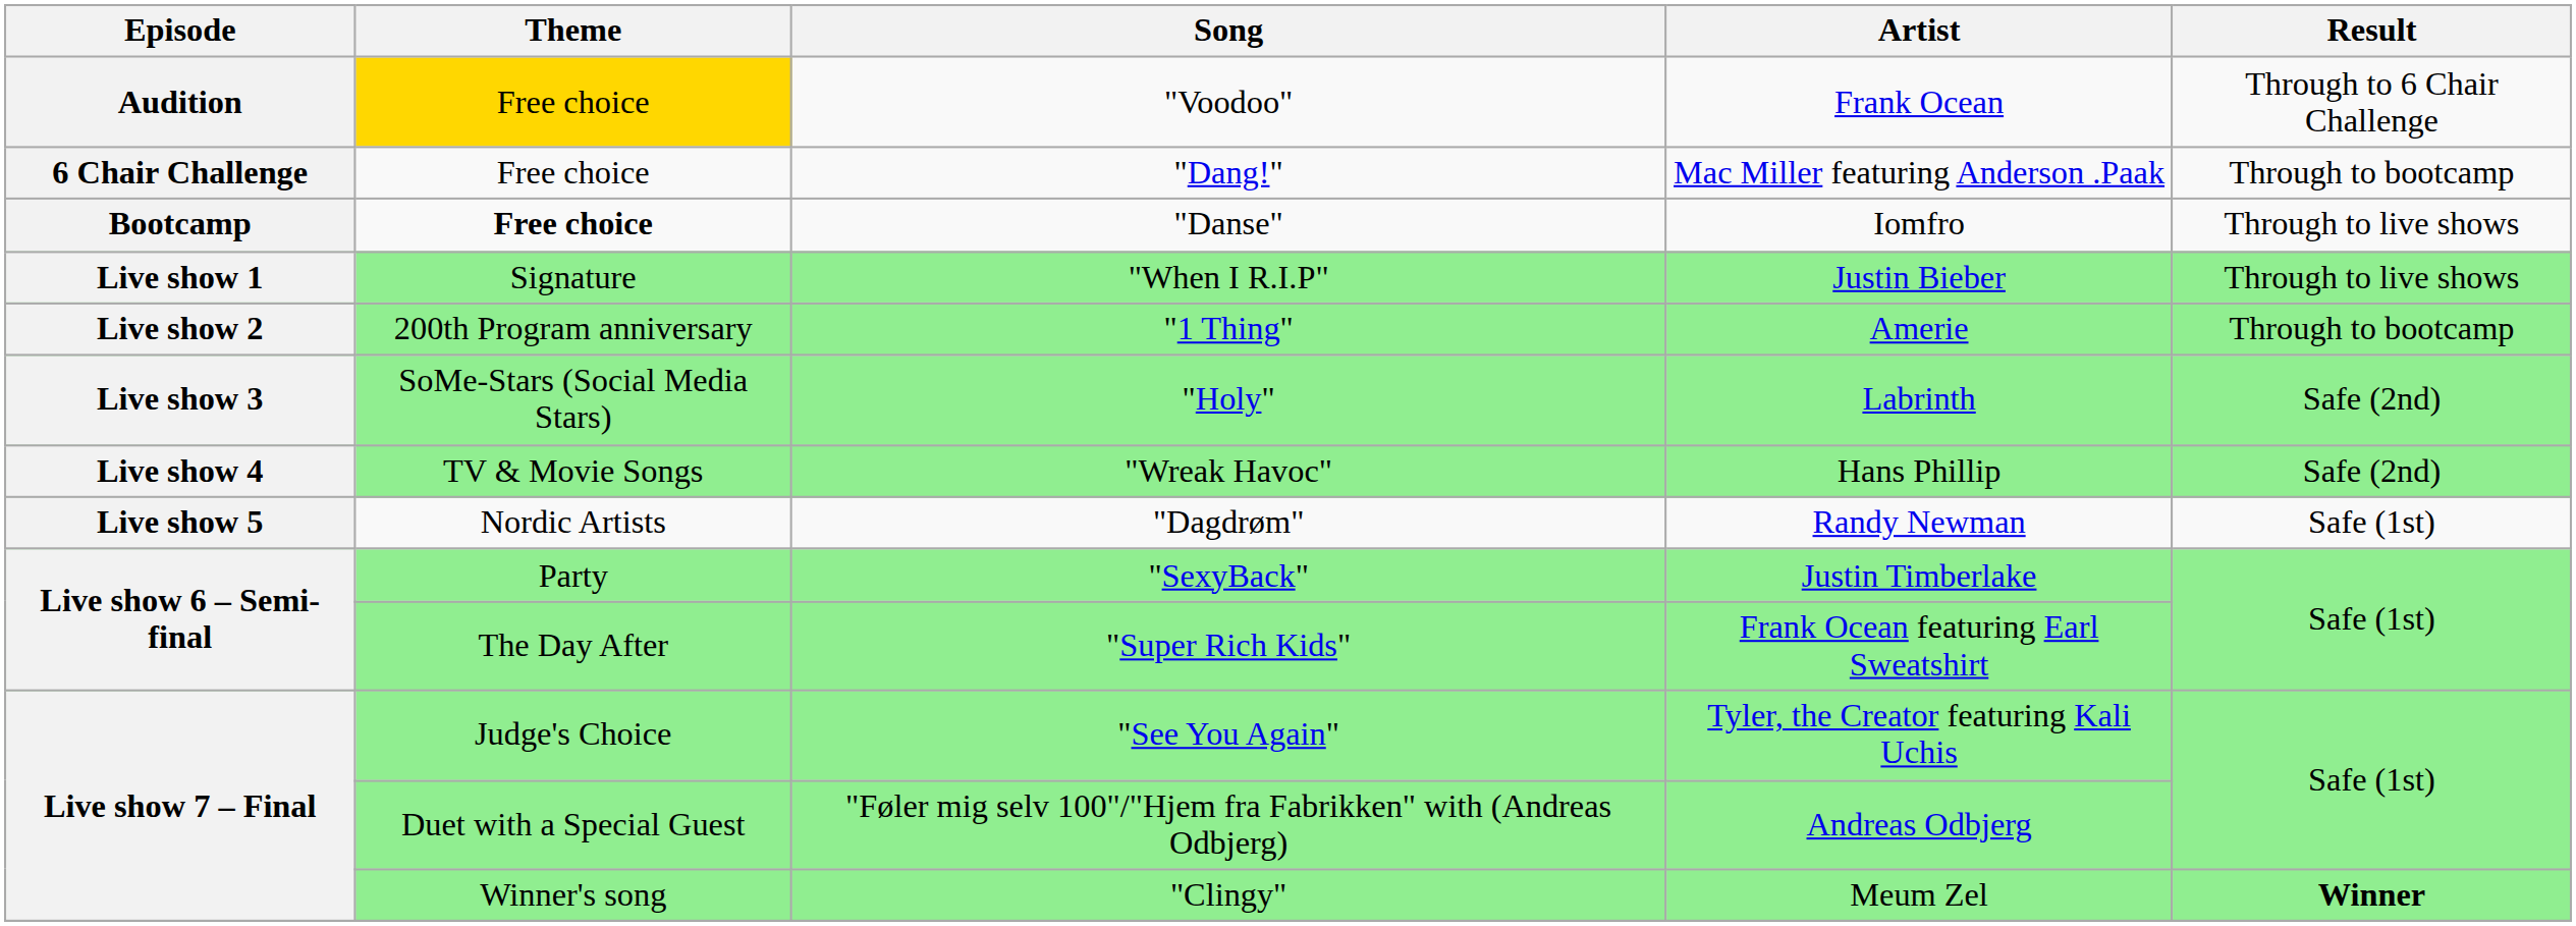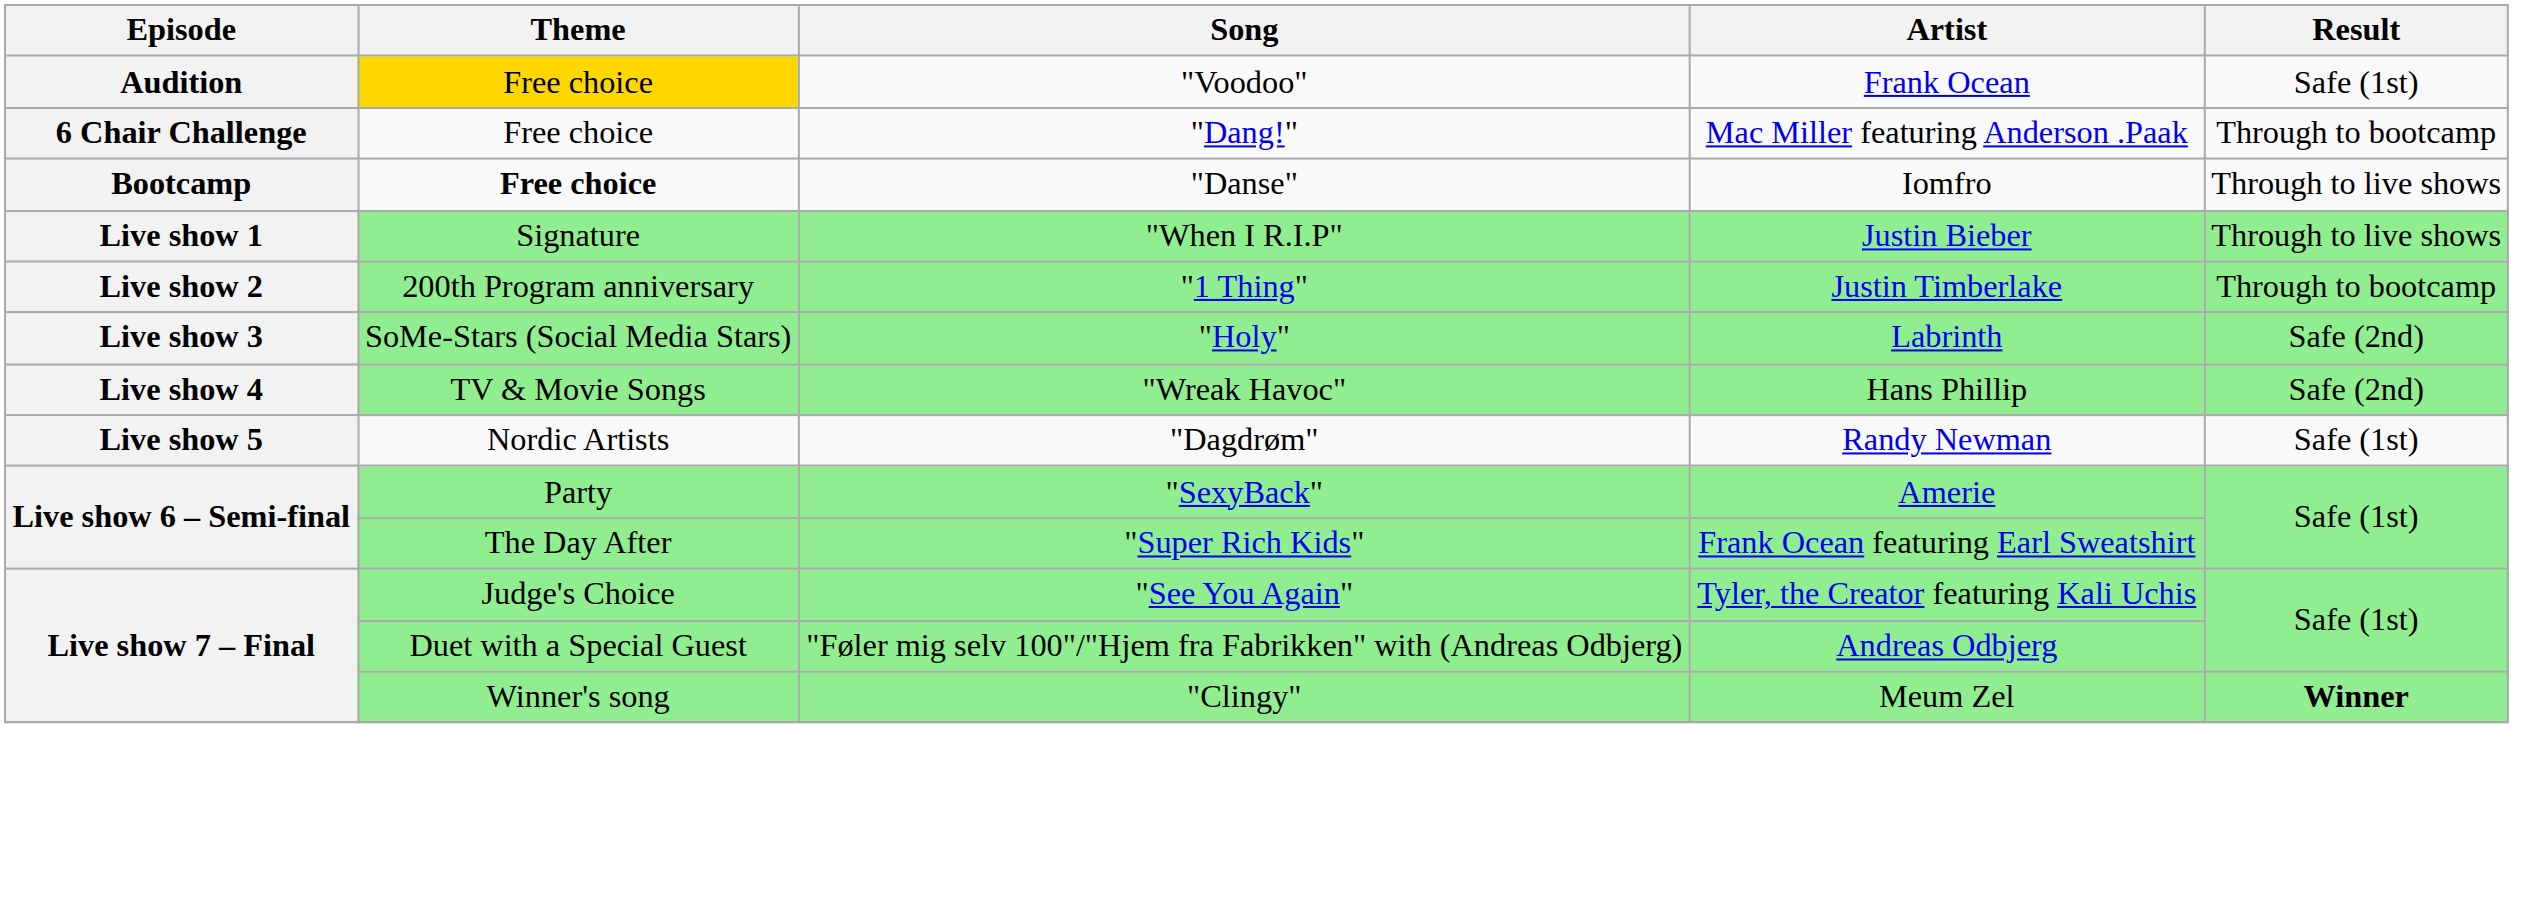"Voodoo" | Result: Through to 6 Chair Challenge -> Safe (1st)
"1 Thing" | Artist: Amerie -> Justin Timberlake
"SexyBack" | Artist: Justin Timberlake -> Amerie
